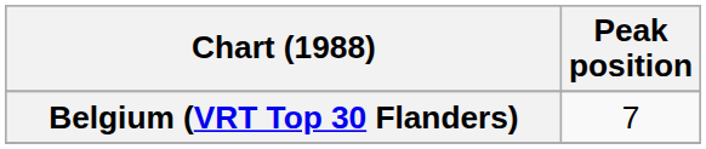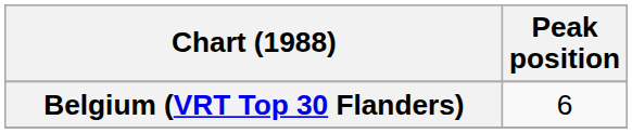Belgium (VRT Top 30 Flanders) | Peak position: 7 -> 6
